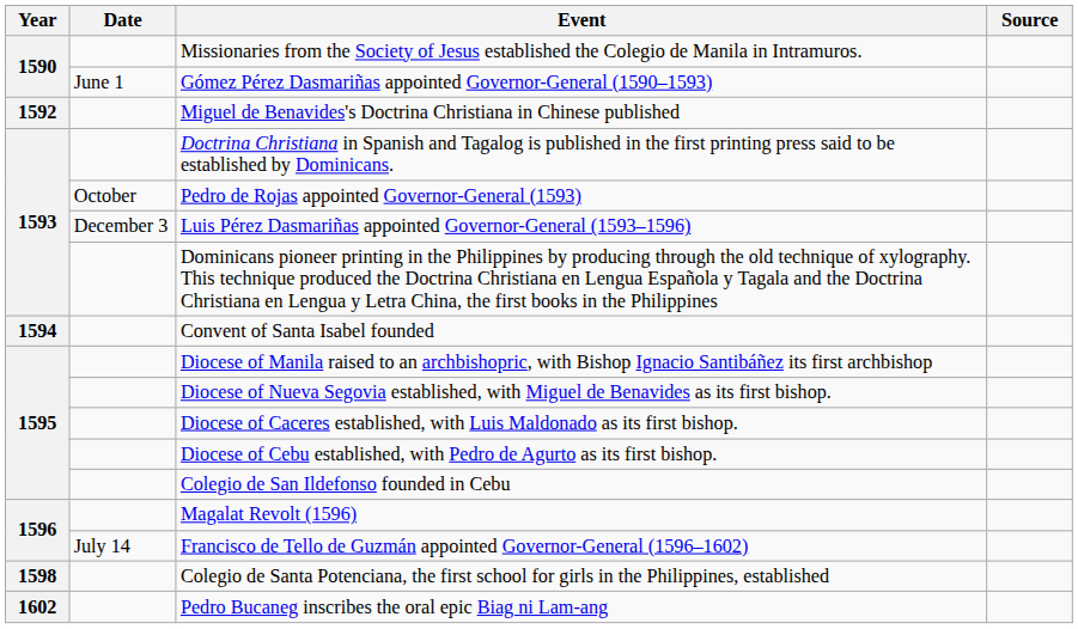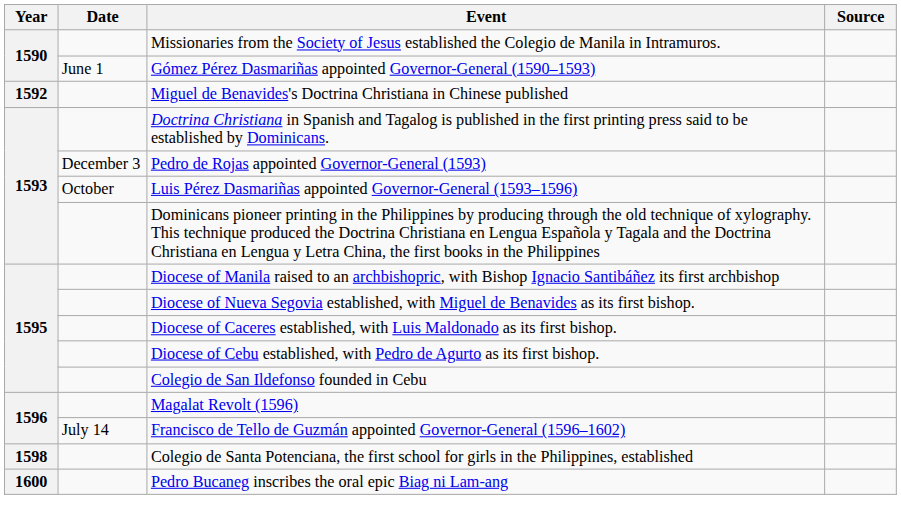Pedro de Rojas appointed Governor-General (1593) | Date: October -> December 3
Luis Pérez Dasmariñas appointed Governor-General (1593–1596) | Date: December 3 -> October
- row: 1594 | Convent of Santa Isabel founded
Pedro Bucaneg inscribes the oral epic Biag ni Lam-ang | Year: 1602 -> 1600
